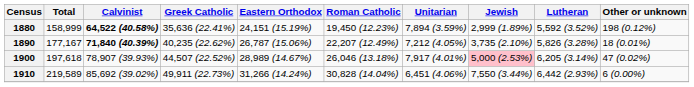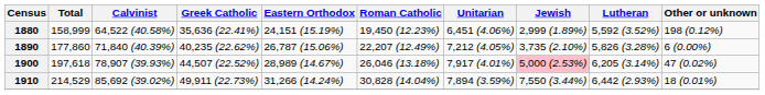1880 | Calvinist: bold -> normal
1880 | Unitarian: 7,894 (3.59%) -> 6,451 (4.06%)
1890 | Total: 177,167 -> 177,860
1890 | Calvinist: bold -> normal
1890 | Other or unknown: 18 (0.01%) -> 6 (0.00%)
1910 | Total: 219,589 -> 214,529
1910 | Unitarian: 6,451 (4.06%) -> 7,894 (3.59%)
1910 | Other or unknown: 6 (0.00%) -> 18 (0.01%)
